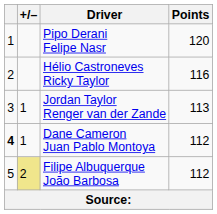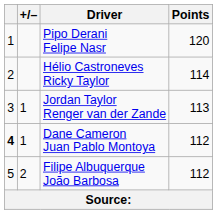Hélio Castroneves Ricky Taylor | Points: 116 -> 114
Filipe Albuquerque João Barbosa | +/–: khaki background -> no background
